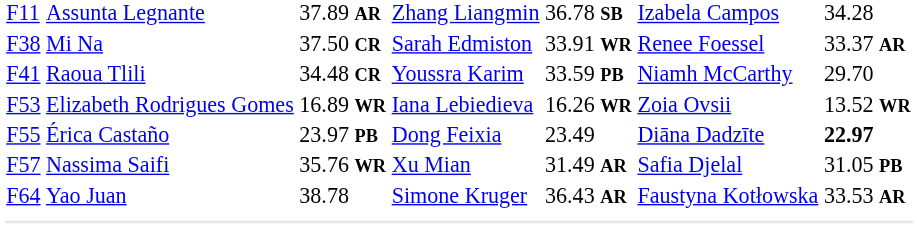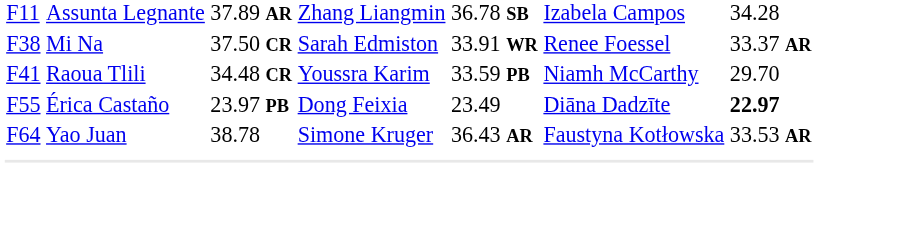- row: F53 | Elizabeth Rodrigues Gomes | 16.89 WR | Iana Lebiedieva | 16.26 WR | Zoia Ovsii | 13.52 WR
- row: F57 | Nassima Saifi | 35.76 WR | Xu Mian | 31.49 AR | Safia Djelal | 31.05 PB
